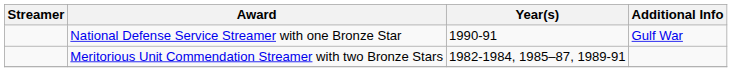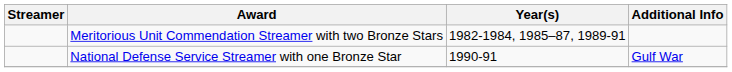rows swapped: Meritorious Unit Commendation Streamer with two Bronze Stars <-> National Defense Service Streamer with one Bronze Star
